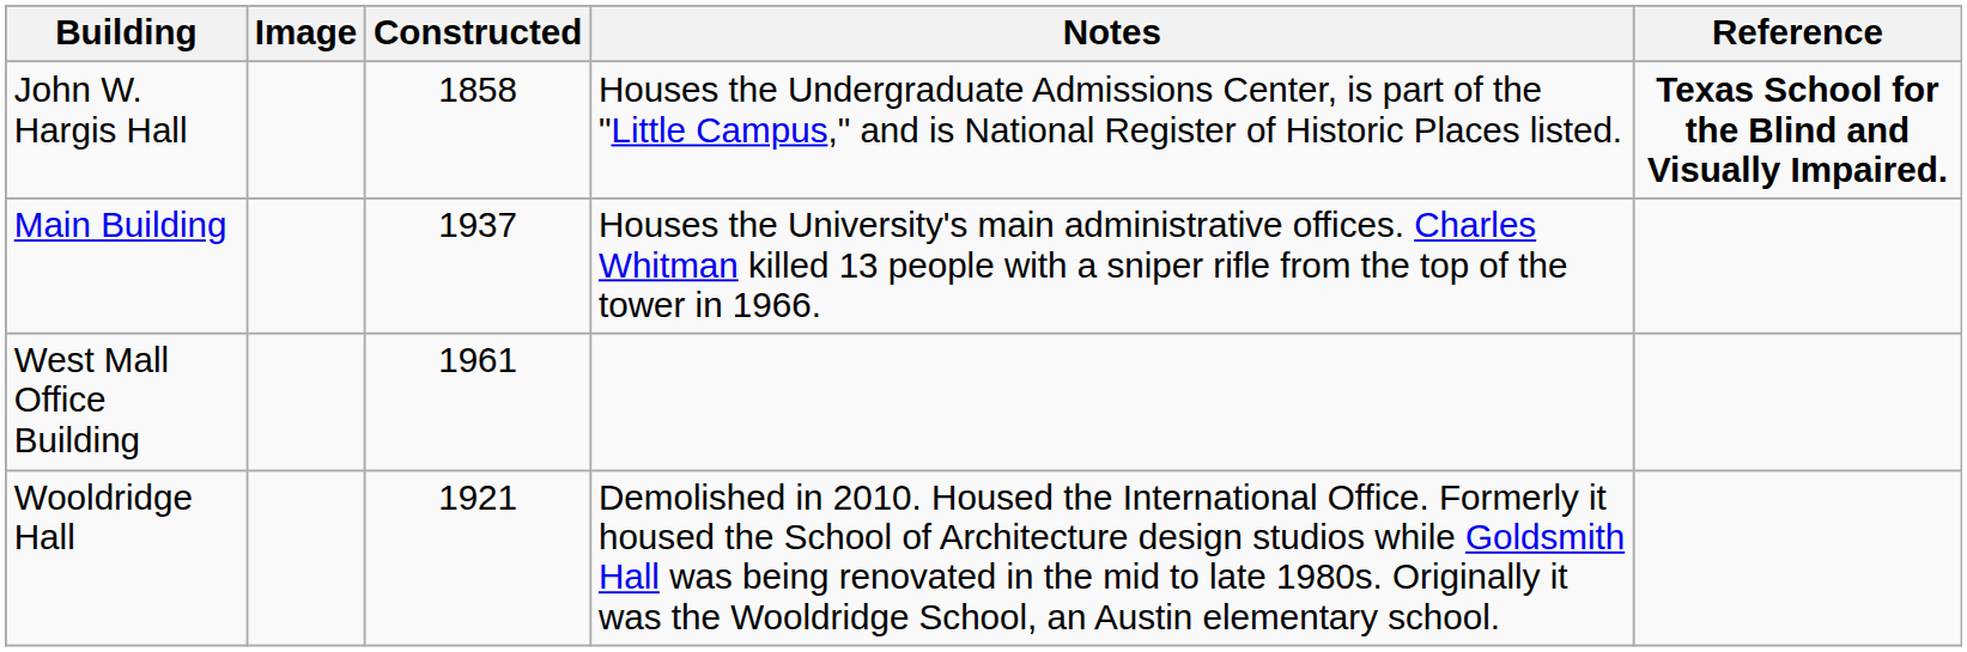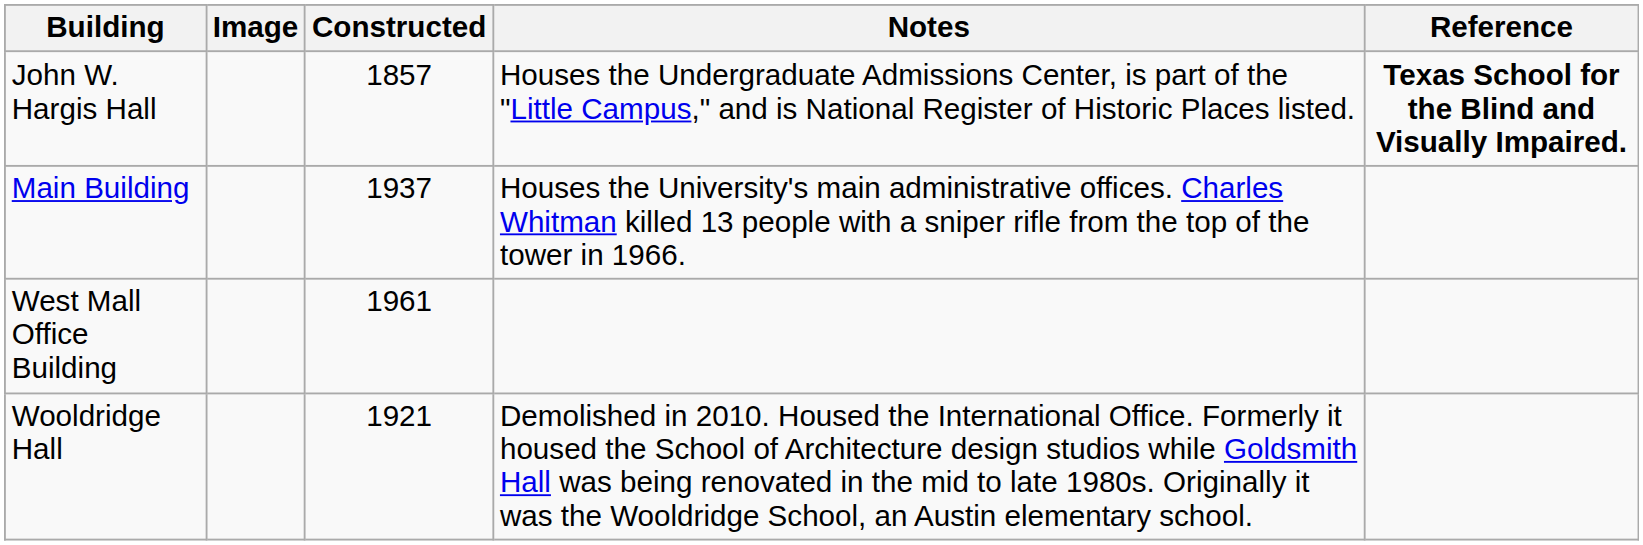John W. Hargis Hall | Constructed: 1858 -> 1857
